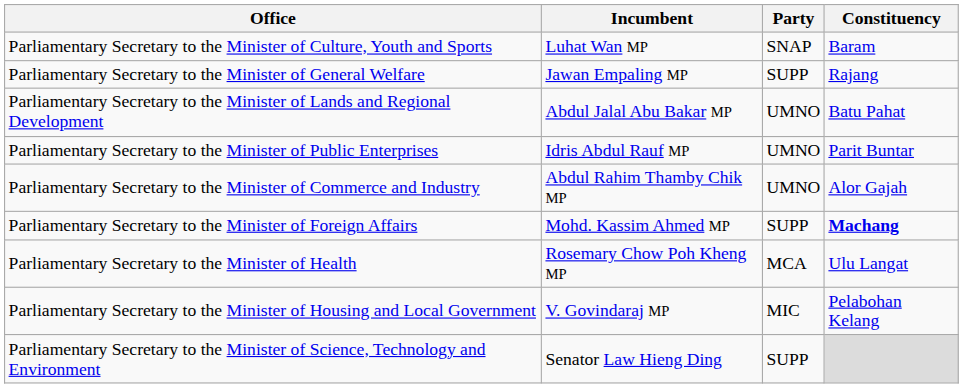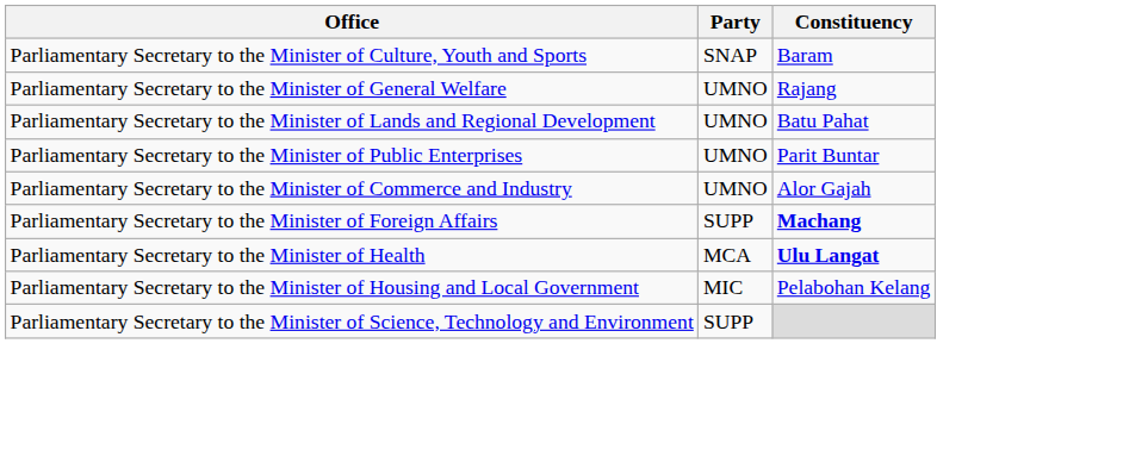- column: Incumbent | Luhat Wan MP | Jawan Empaling MP | Abdul Jalal Abu Bakar MP | Idris Abdul Rauf MP | Abdul Rahim Thamby Chik MP | Mohd. Kassim Ahmed MP | Rosemary Chow Poh Kheng MP | V. Govindaraj MP | Senator Law Hieng Ding
Parliamentary Secretary to the Minister of General Welfare | Party: SUPP -> UMNO
Parliamentary Secretary to the Minister of Health | Constituency: normal -> bold
